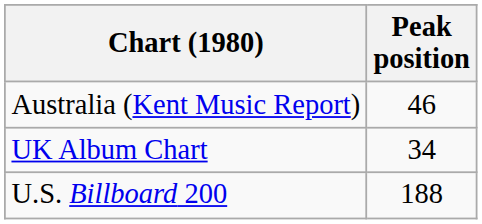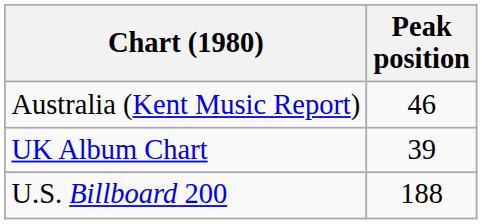UK Album Chart | Peak position: 34 -> 39
